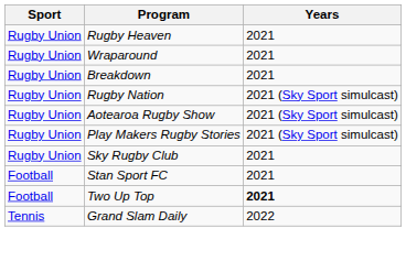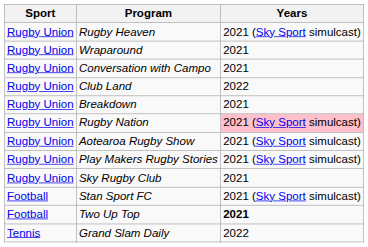Rugby Heaven | Years: 2021 -> 2021 (Sky Sport simulcast)
+ row: Rugby Union | Conversation with Campo | 2021
+ row: Rugby Union | Club Land | 2022
Rugby Nation | Years: no background -> pink background
Stan Sport FC | Years: 2021 -> 2021 (Sky Sport simulcast)
